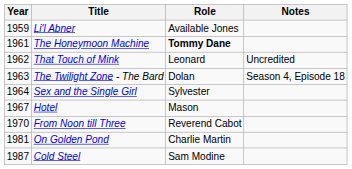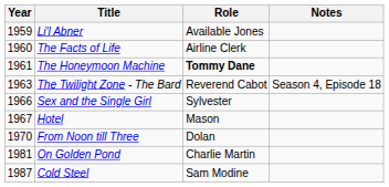+ row: 1960 | The Facts of Life | Airline Clerk
- row: 1962 | That Touch of Mink | Leonard | Uncredited
The Twilight Zone - The Bard | Role: Dolan -> Reverend Cabot
Sex and the Single Girl | Year: 1964 -> 1966
From Noon till Three | Role: Reverend Cabot -> Dolan
